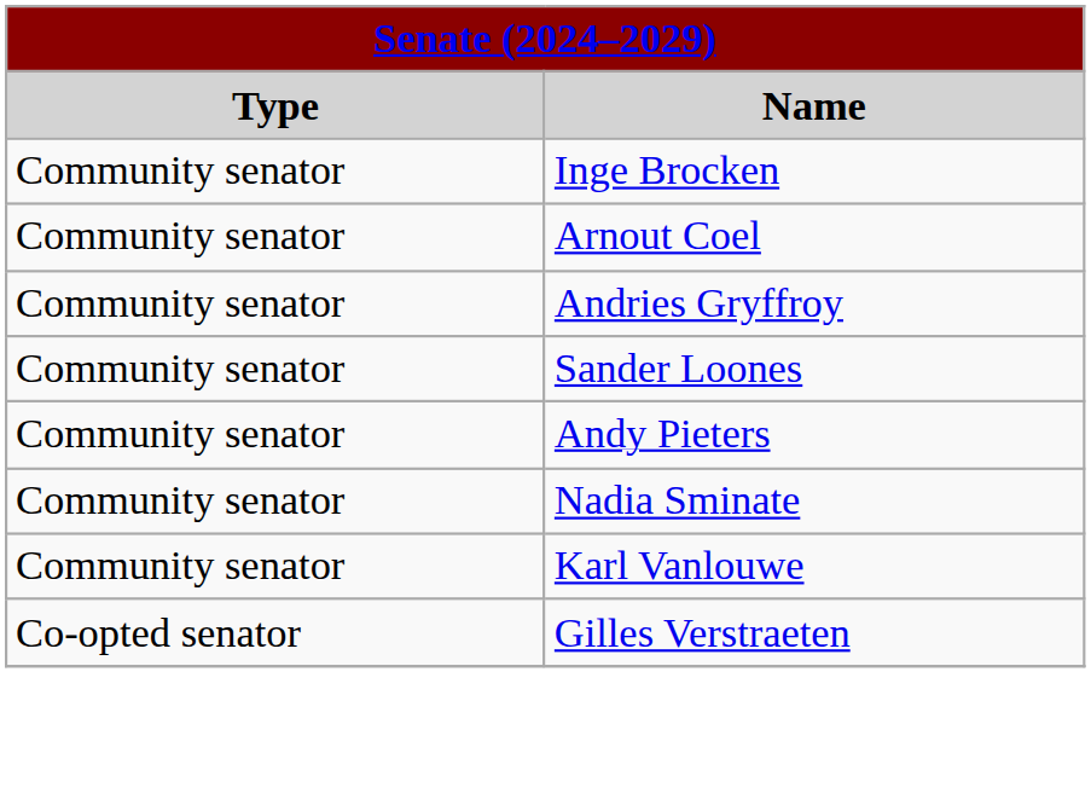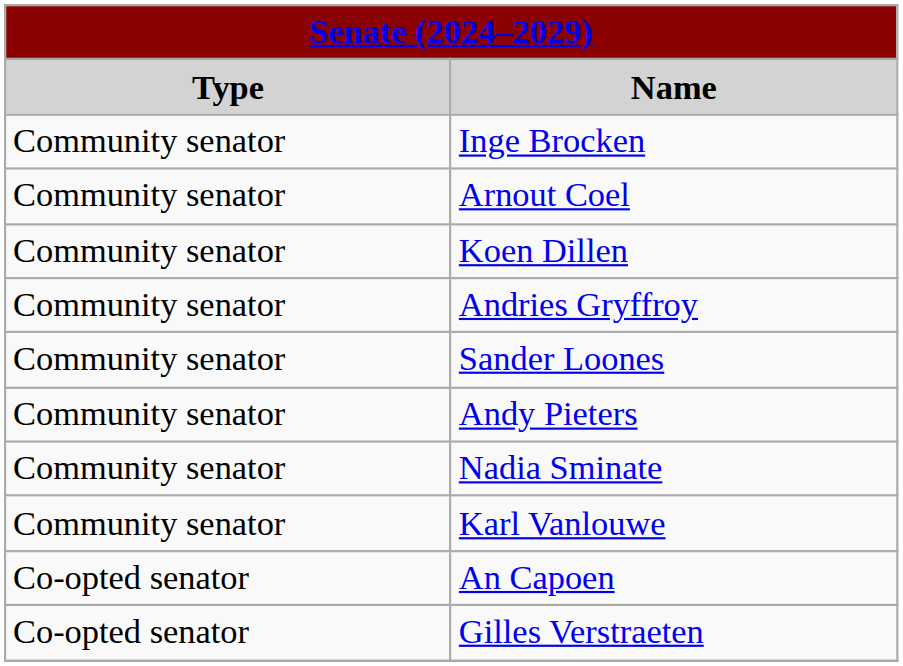+ row: Community senator | Koen Dillen
+ row: Co-opted senator | An Capoen
